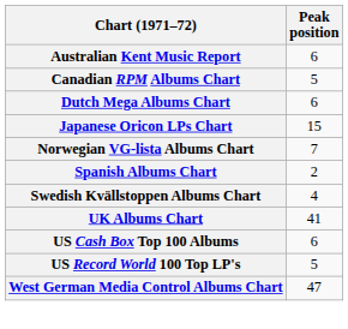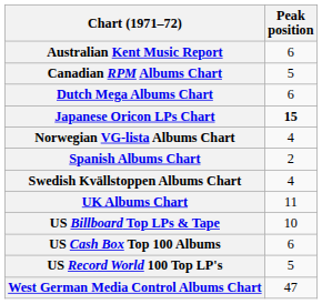Japanese Oricon LPs Chart | Peak position: normal -> bold
Norwegian VG-lista Albums Chart | Peak position: 7 -> 4
UK Albums Chart | Peak position: 41 -> 11
+ row: US Billboard Top LPs & Tape | 10
